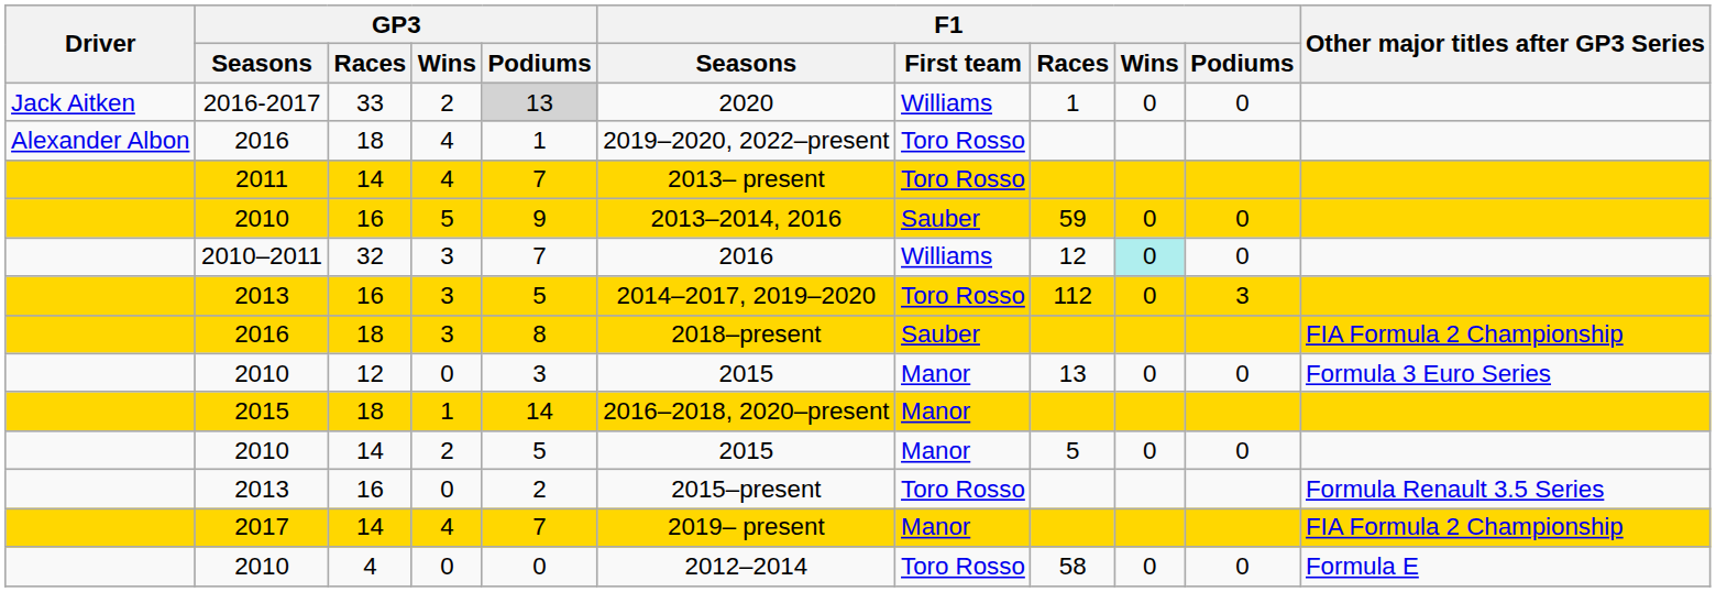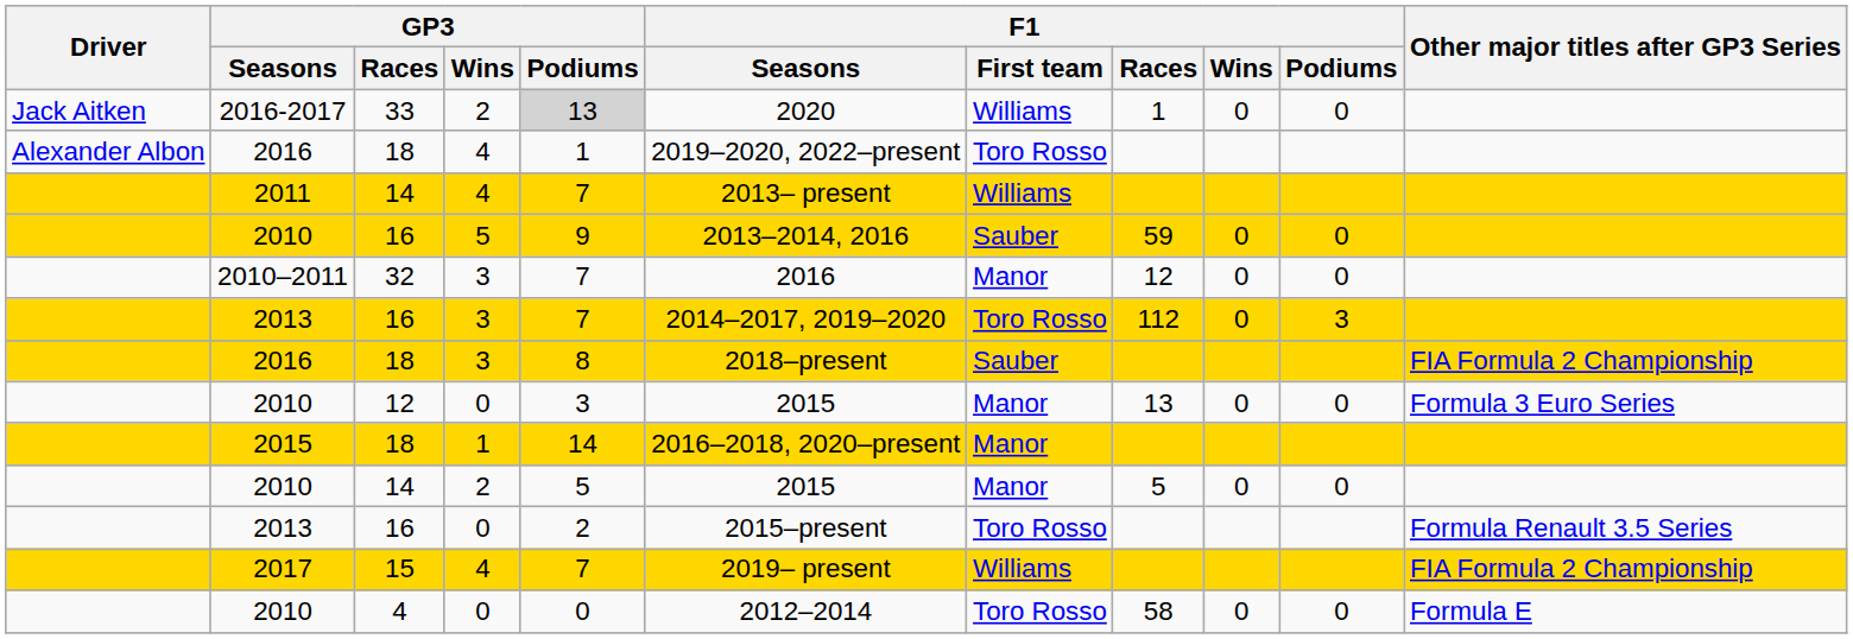2011 | F1 / First team: Toro Rosso -> Williams
2010–2011 | F1 / First team: Williams -> Manor
2010–2011 | F1 / Wins: paleturquoise background -> no background
2013 / 3 | GP3 / Podiums: 5 -> 7
2017 | GP3 / Races: 14 -> 15
2017 | F1 / First team: Manor -> Williams
